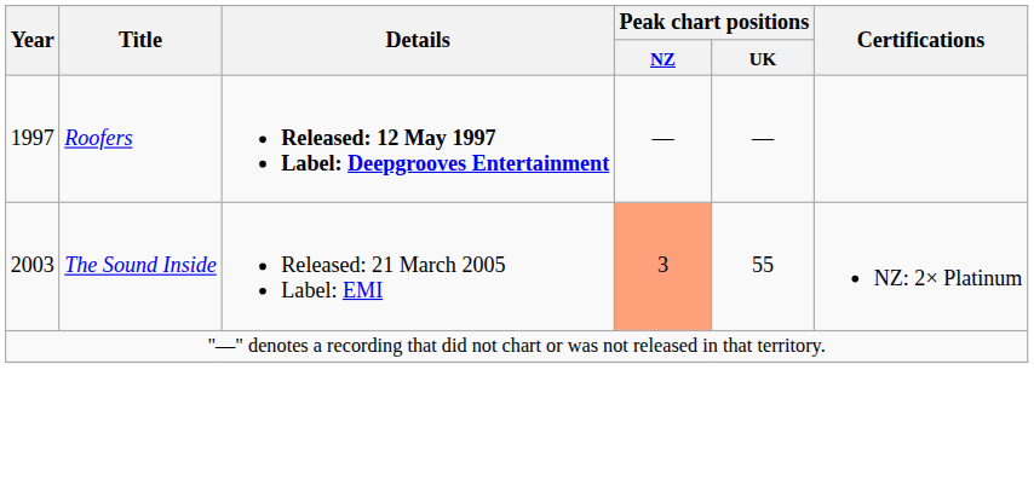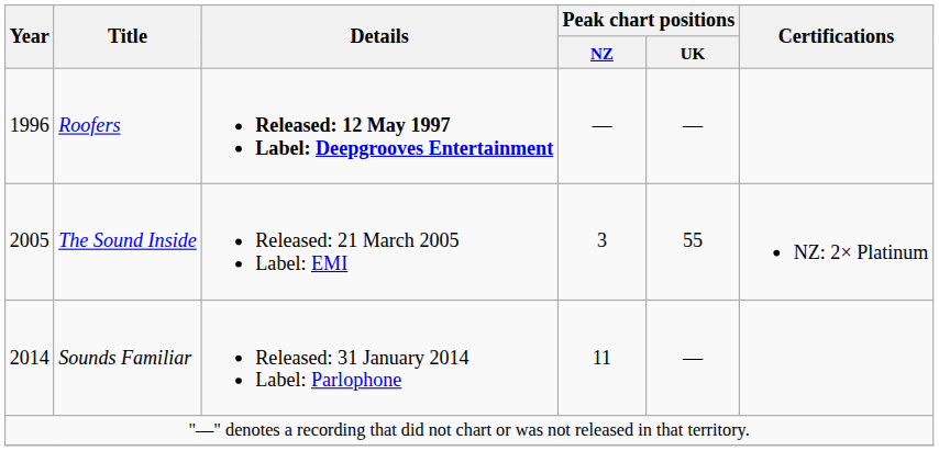Roofers | Year: 1997 -> 1996
The Sound Inside | Year: 2003 -> 2005
The Sound Inside | Peak chart positions / NZ: lightsalmon background -> no background
+ row: 2014 | Sounds Familiar | Released: 31 January 2014 Label: Parlophone | 11 | —
